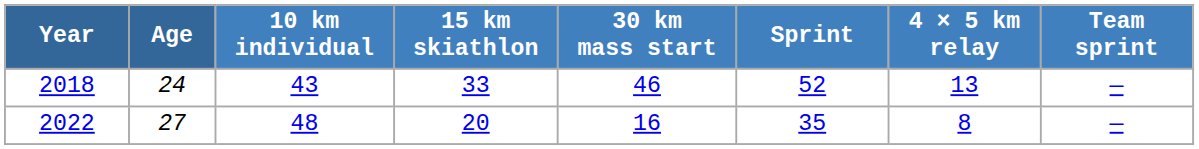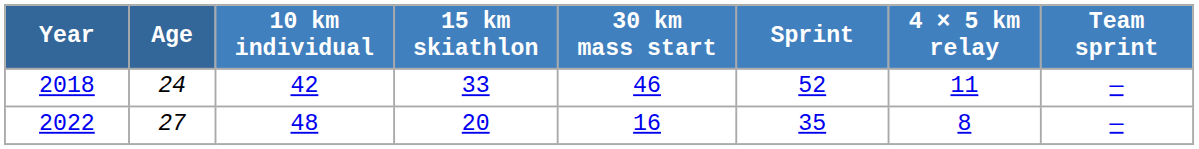2018 | 10 km individual: 43 -> 42
2018 | 4 × 5 km relay: 13 -> 11
